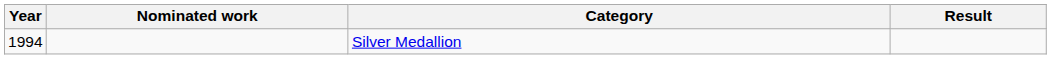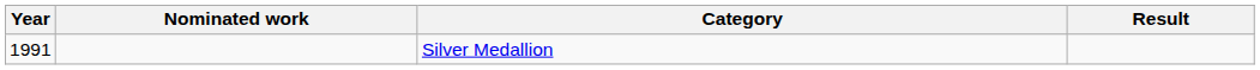Silver Medallion | Year: 1994 -> 1991
